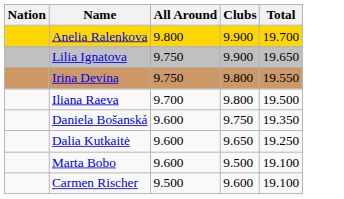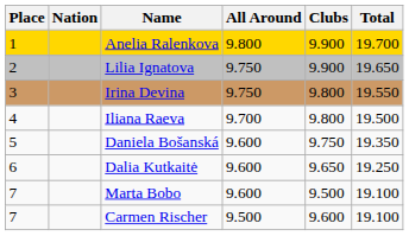+ column: Place | 1 | 2 | 3 | 4 | 5 | 6 | 7 | 7
